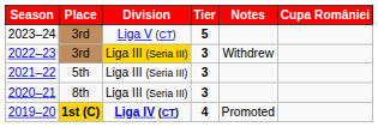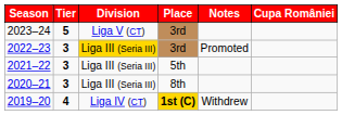columns swapped: Tier <-> Place
2022–23 | Notes: Withdrew -> Promoted
2019–20 | Division: bold -> normal
2019–20 | Notes: Promoted -> Withdrew
